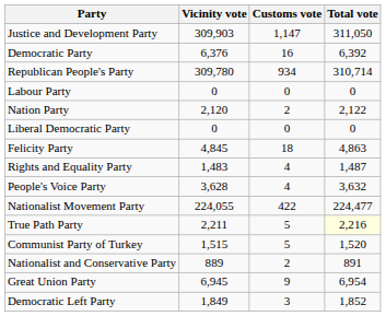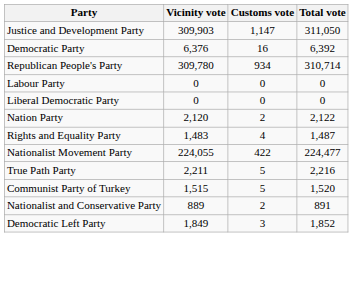rows swapped: Nation Party <-> Liberal Democratic Party
- row: Felicity Party | 4,845 | 18 | 4,863
- row: People's Voice Party | 3,628 | 4 | 3,632
True Path Party | Total vote: lightyellow background -> no background
- row: Great Union Party | 6,945 | 9 | 6,954
